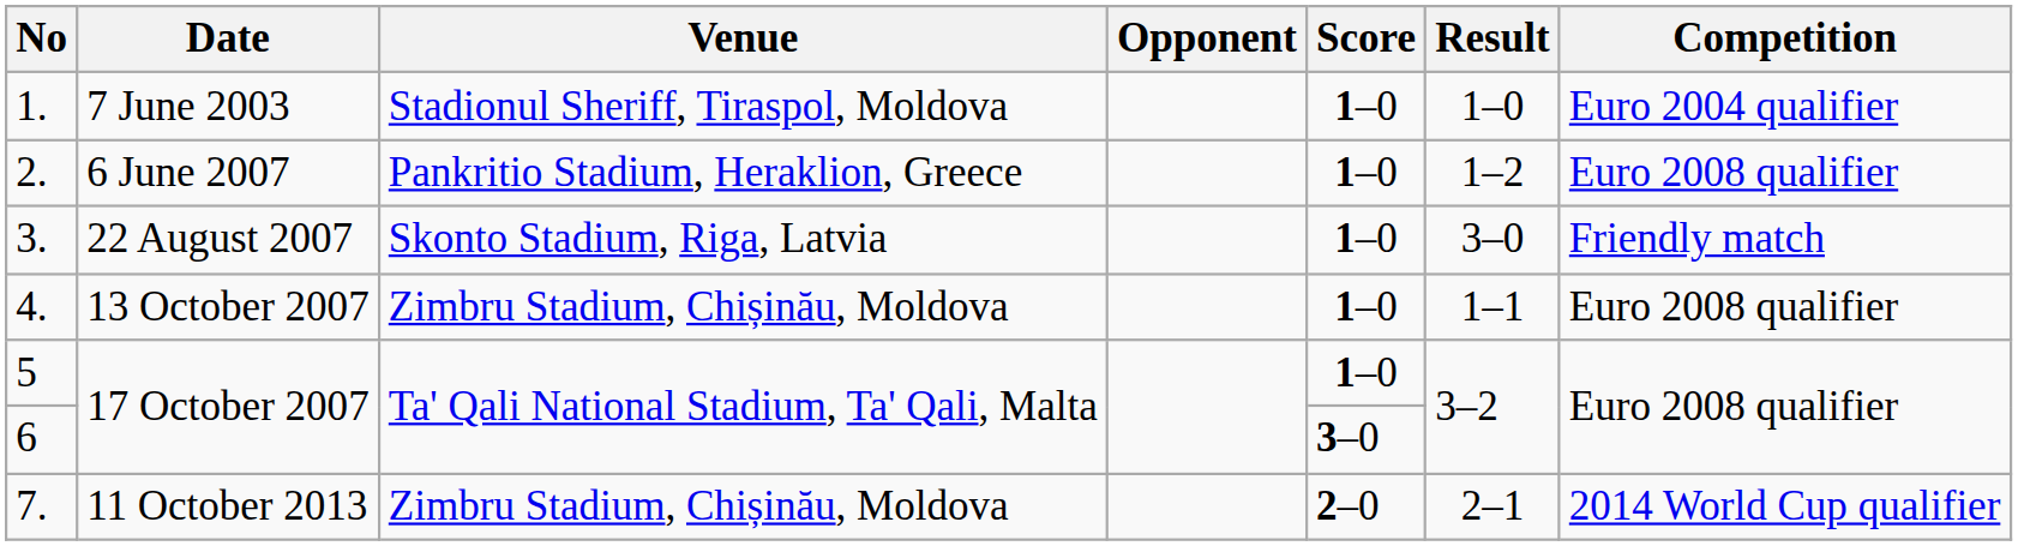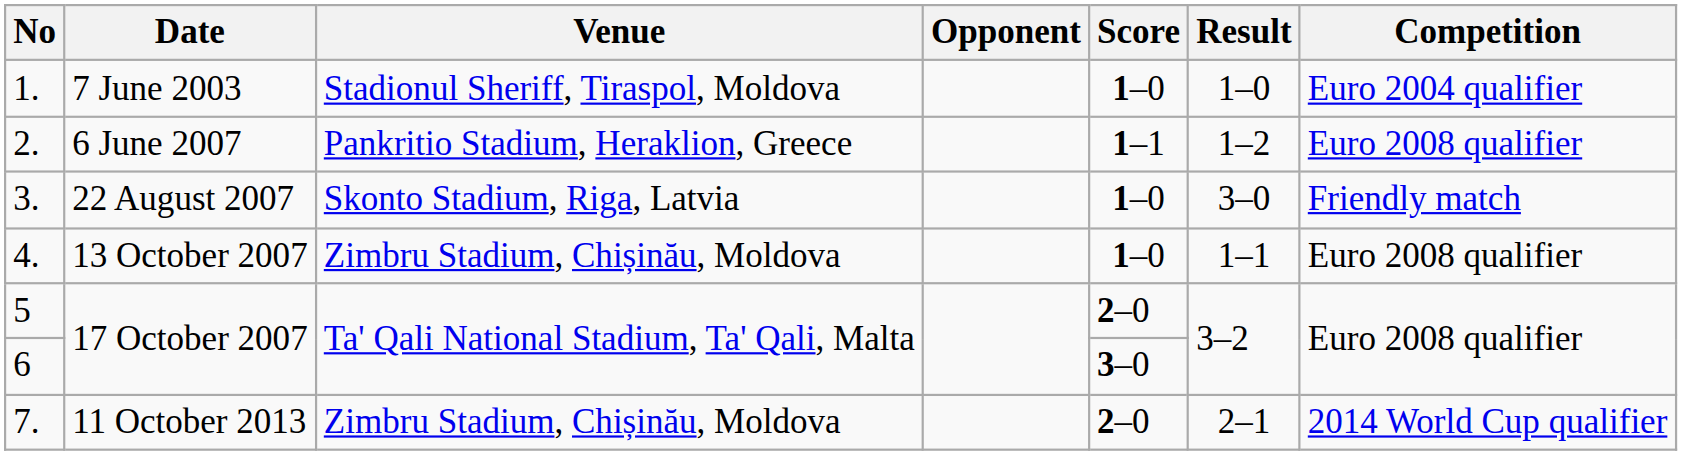2. | Score: 1–0 -> 1–1
5 | Score: 1–0 -> 2–0
